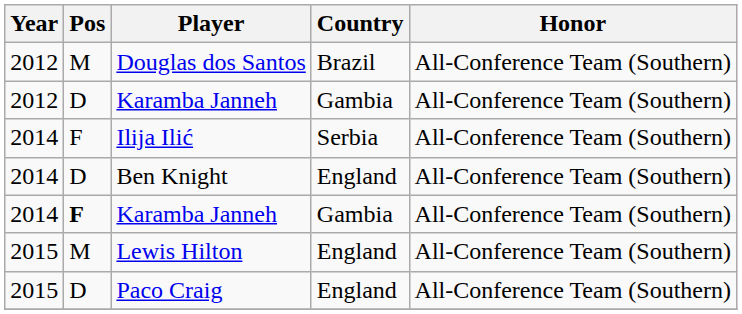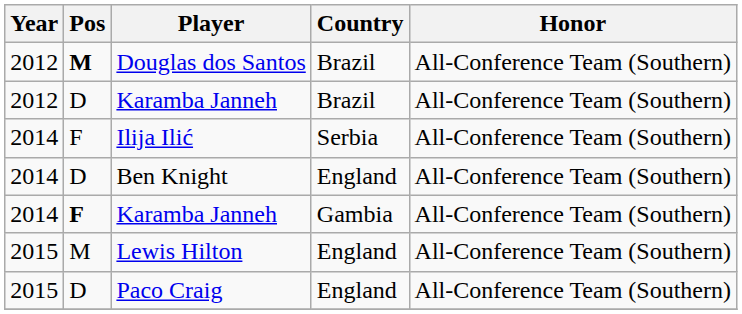Douglas dos Santos | Pos: normal -> bold
2012 / Karamba Janneh | Country: Gambia -> Brazil
